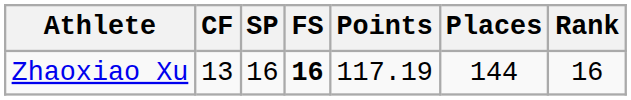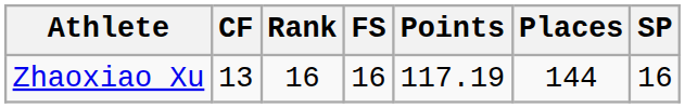columns swapped: SP <-> Rank
Zhaoxiao Xu | FS: bold -> normal
